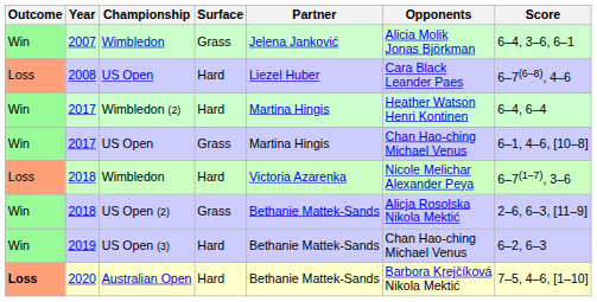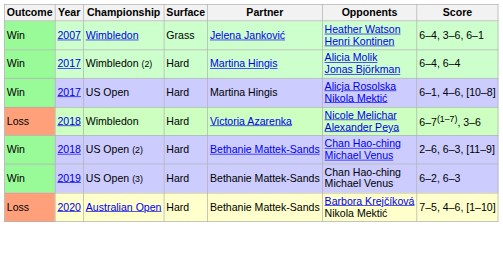2007 | Opponents: Alicia Molik Jonas Björkman -> Heather Watson Henri Kontinen
- row: Loss | 2008 | US Open | Hard | Liezel Huber | Cara Black Leander Paes | 6–7(6–8), 4–6
2017 / Wimbledon (2) | Opponents: Heather Watson Henri Kontinen -> Alicia Molik Jonas Björkman
2017 / US Open | Surface: Grass -> Hard
2017 / US Open | Opponents: Chan Hao-ching Michael Venus -> Alicja Rosolska Nikola Mektić
2018 / US Open (2) | Surface: Grass -> Hard
2018 / US Open (2) | Opponents: Alicja Rosolska Nikola Mektić -> Chan Hao-ching Michael Venus
2020 | Outcome: bold -> normal
